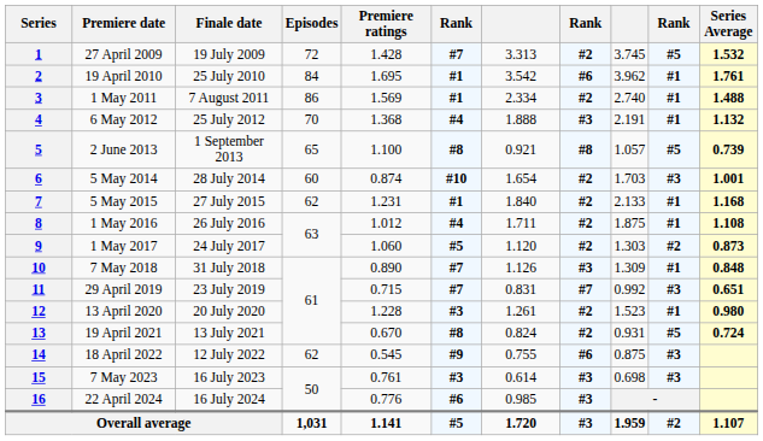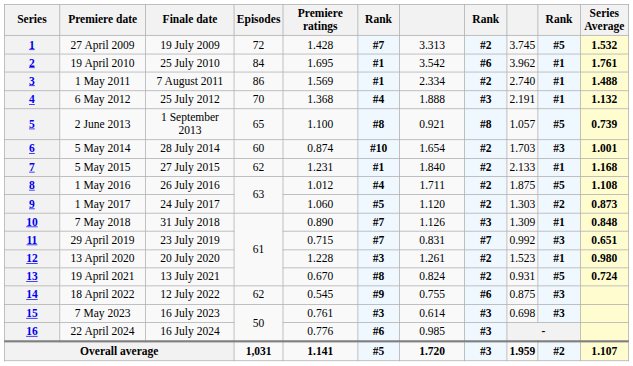8 | column 10: #1 -> #5
